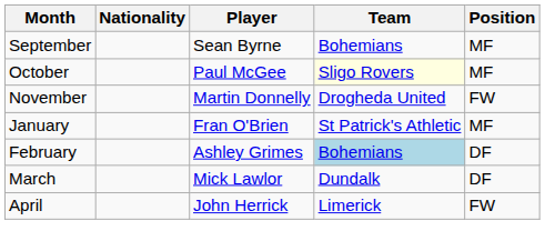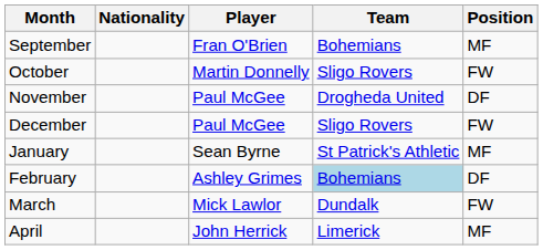September | Player: Sean Byrne -> Fran O'Brien
October | Player: Paul McGee -> Martin Donnelly
October | Team: lightyellow background -> no background
October | Position: MF -> FW
November | Player: Martin Donnelly -> Paul McGee
November | Position: FW -> DF
+ row: December | Paul McGee | Sligo Rovers | FW
January | Player: Fran O'Brien -> Sean Byrne
March | Position: DF -> FW
April | Position: FW -> MF
